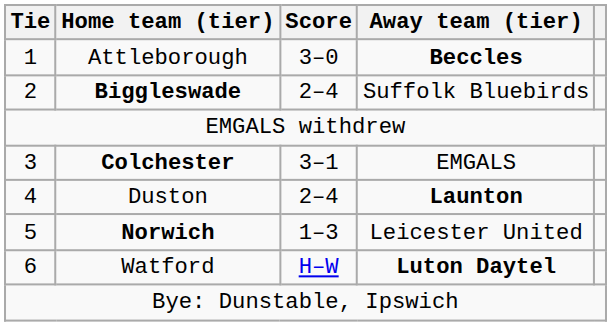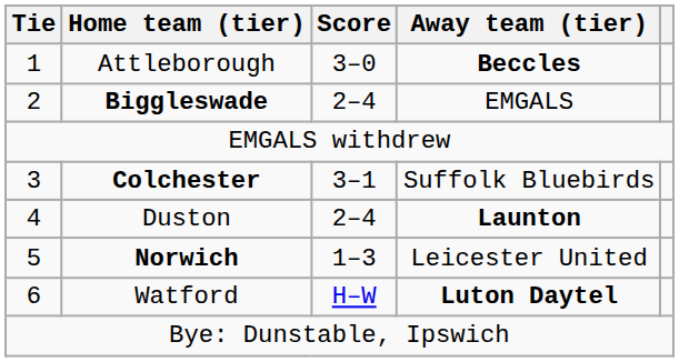Biggleswade | Away team (tier): Suffolk Bluebirds -> EMGALS
Colchester | Away team (tier): EMGALS -> Suffolk Bluebirds
